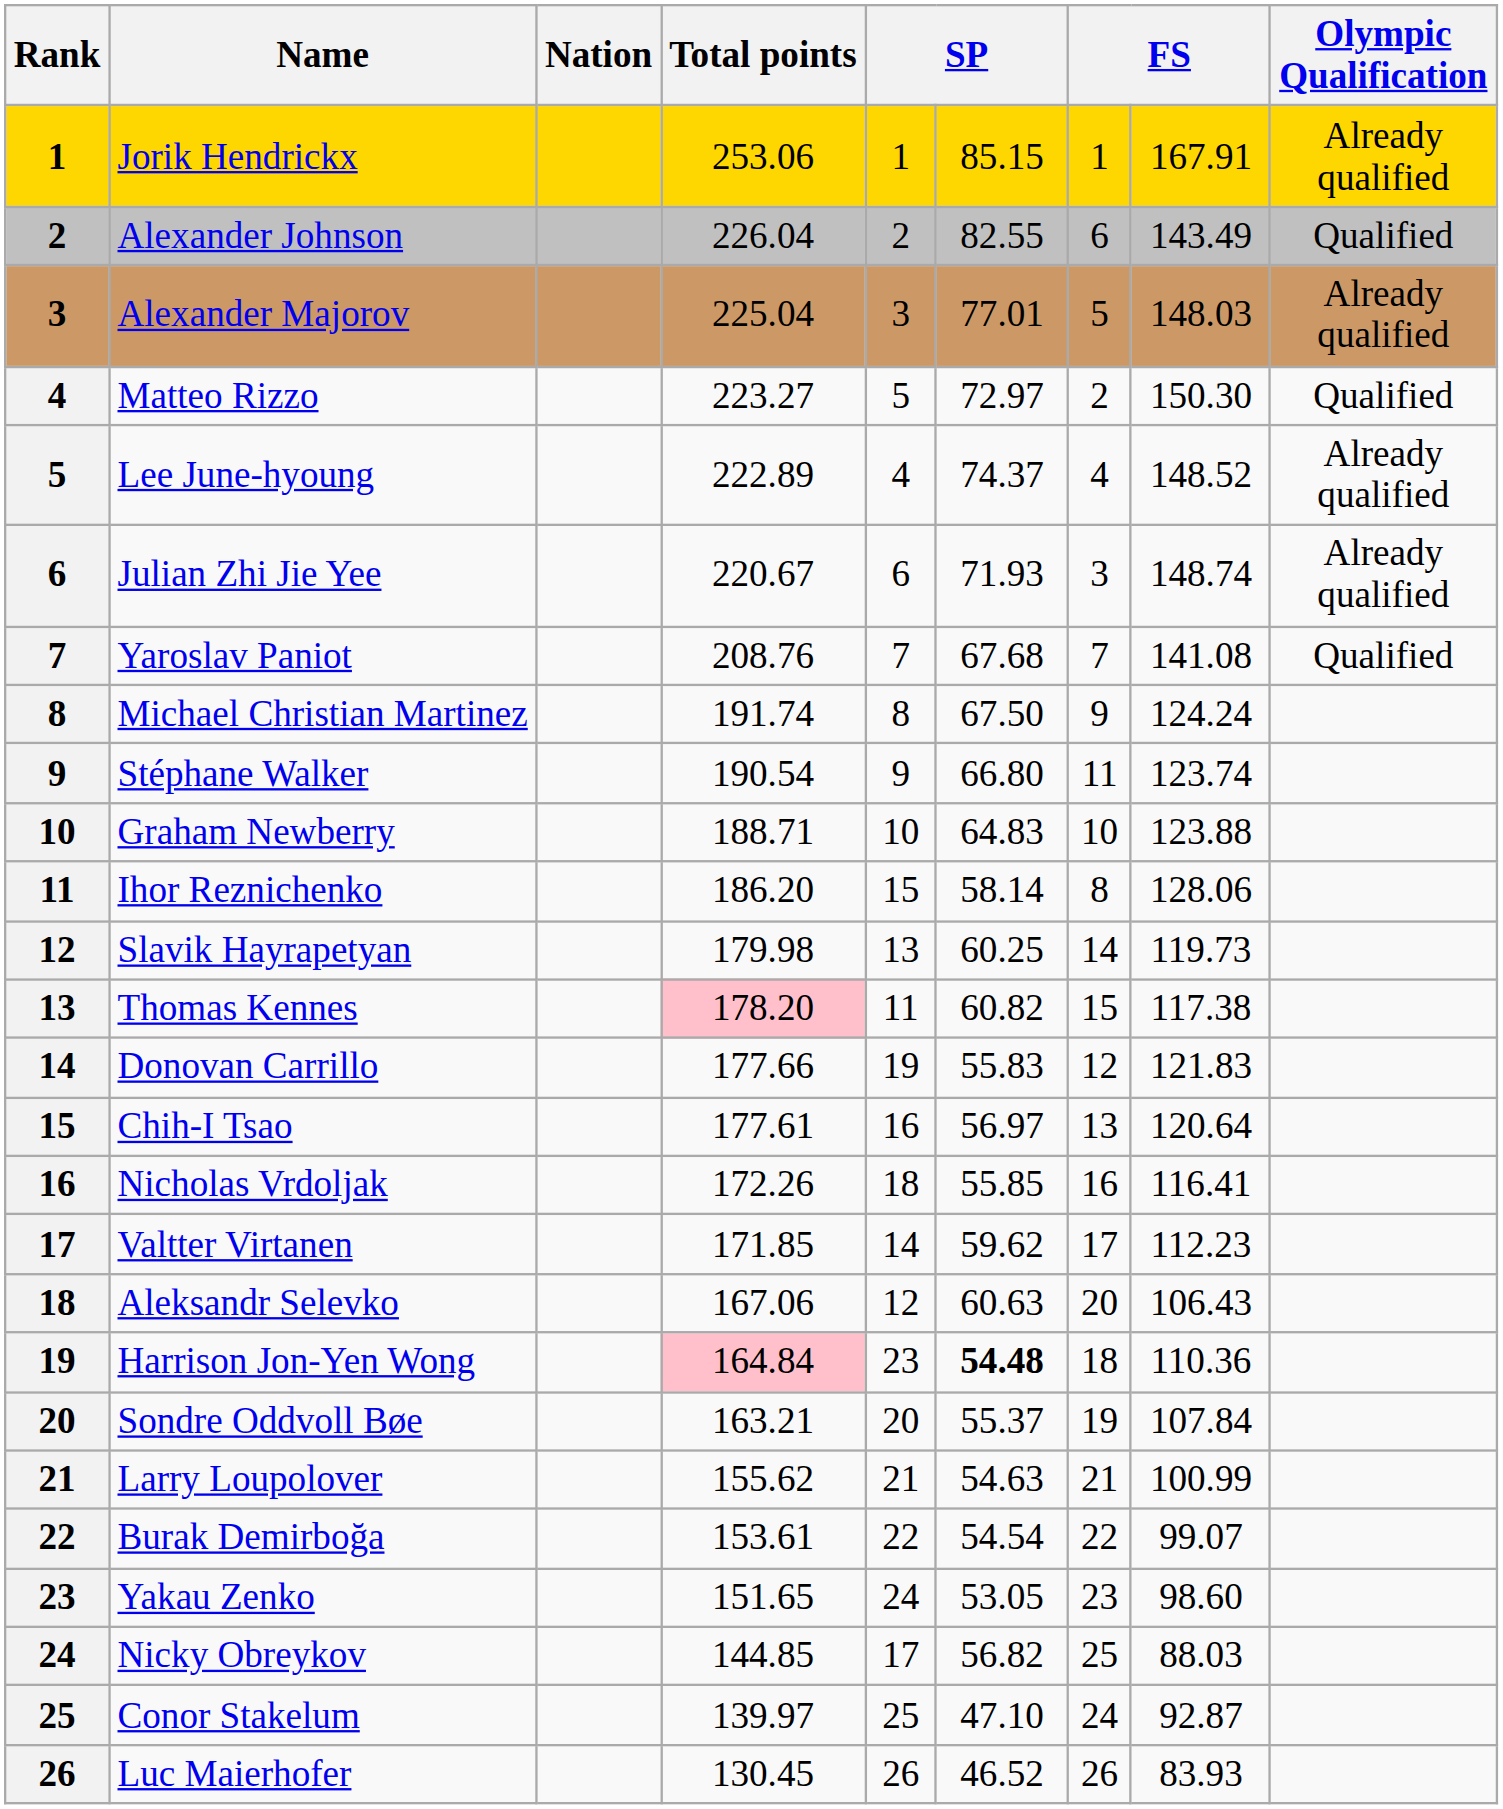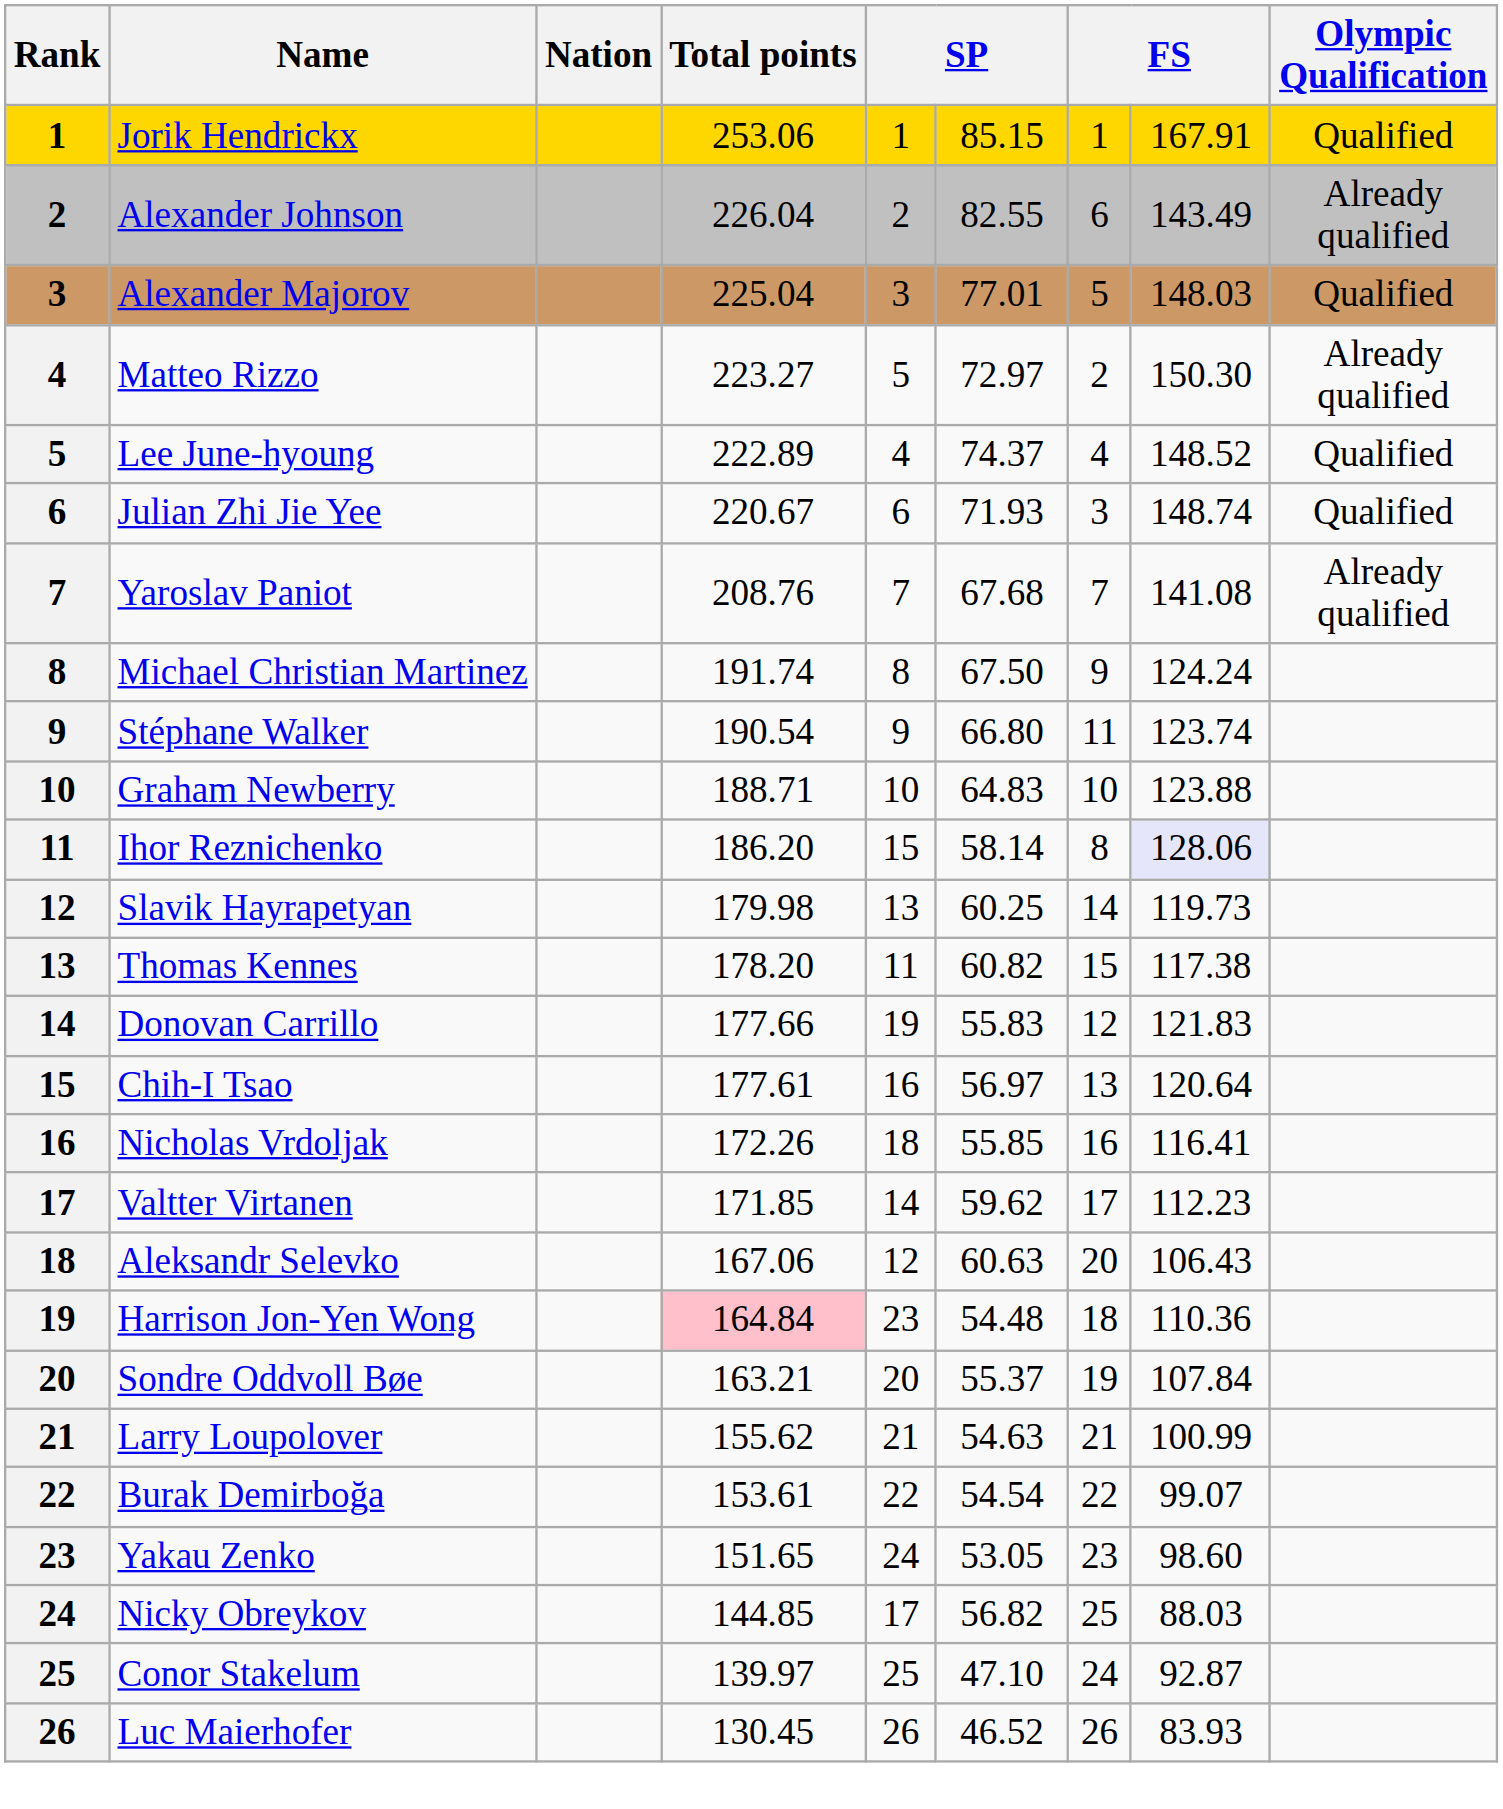Jorik Hendrickx | Olympic Qualification: Already qualified -> Qualified
Alexander Johnson | Olympic Qualification: Qualified -> Already qualified
Alexander Majorov | Olympic Qualification: Already qualified -> Qualified
Matteo Rizzo | Olympic Qualification: Qualified -> Already qualified
Lee June-hyoung | Olympic Qualification: Already qualified -> Qualified
Julian Zhi Jie Yee | Olympic Qualification: Already qualified -> Qualified
Yaroslav Paniot | Olympic Qualification: Qualified -> Already qualified
Ihor Reznichenko | column 8: no background -> lavender background
Thomas Kennes | Total points: pink background -> no background
Harrison Jon-Yen Wong | column 6: bold -> normal
